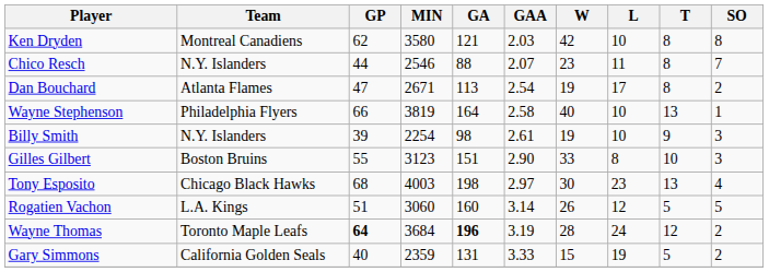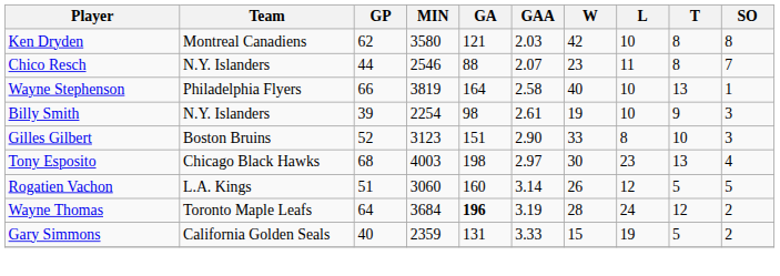- row: Dan Bouchard | Atlanta Flames | 47 | 2671 | 113 | 2.54 | 19 | 17 | 8 | 2
Gilles Gilbert | GP: 55 -> 52
Wayne Thomas | GP: bold -> normal
